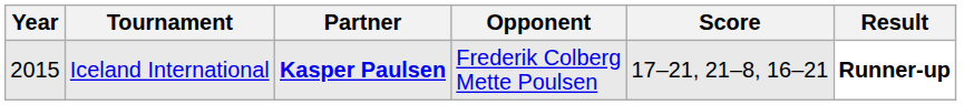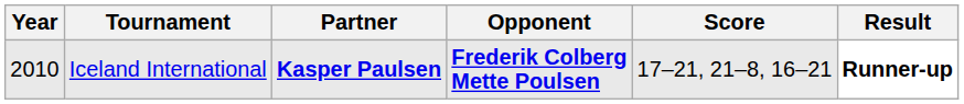Iceland International | Year: 2015 -> 2010
Iceland International | Opponent: normal -> bold
